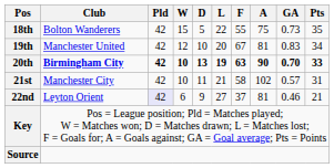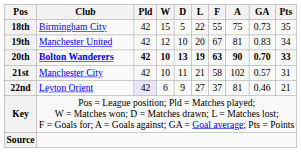18th | Club: Bolton Wanderers -> Birmingham City
20th | Club: Birmingham City -> Bolton Wanderers
